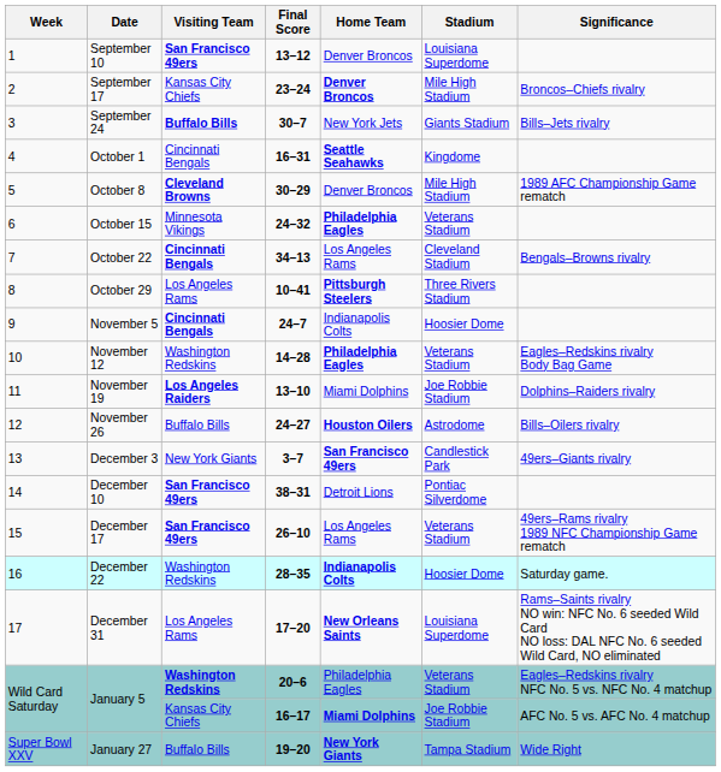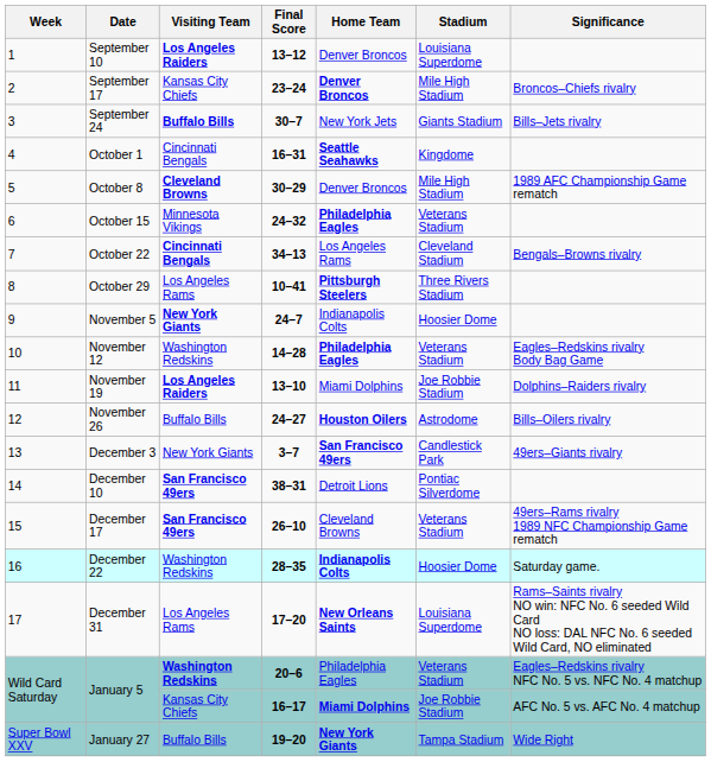September 10 | Visiting Team: San Francisco 49ers -> Los Angeles Raiders
November 5 | Visiting Team: Cincinnati Bengals -> New York Giants
December 17 | Home Team: Los Angeles Rams -> Cleveland Browns
